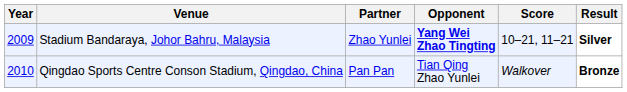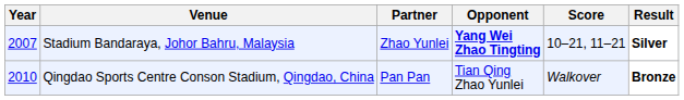Stadium Bandaraya, Johor Bahru, Malaysia | Year: 2009 -> 2007
